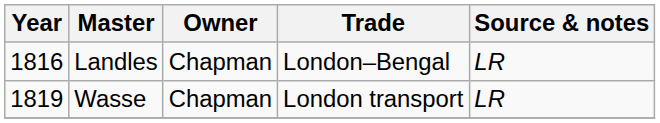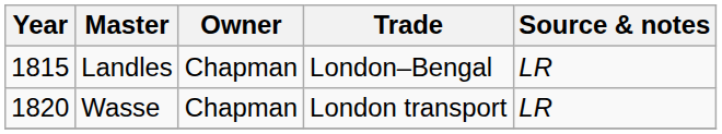Landles | Year: 1816 -> 1815
Wasse | Year: 1819 -> 1820
